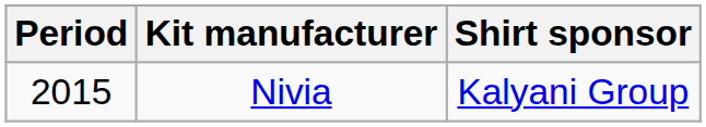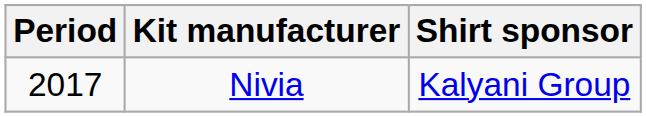Nivia | Period: 2015 -> 2017
